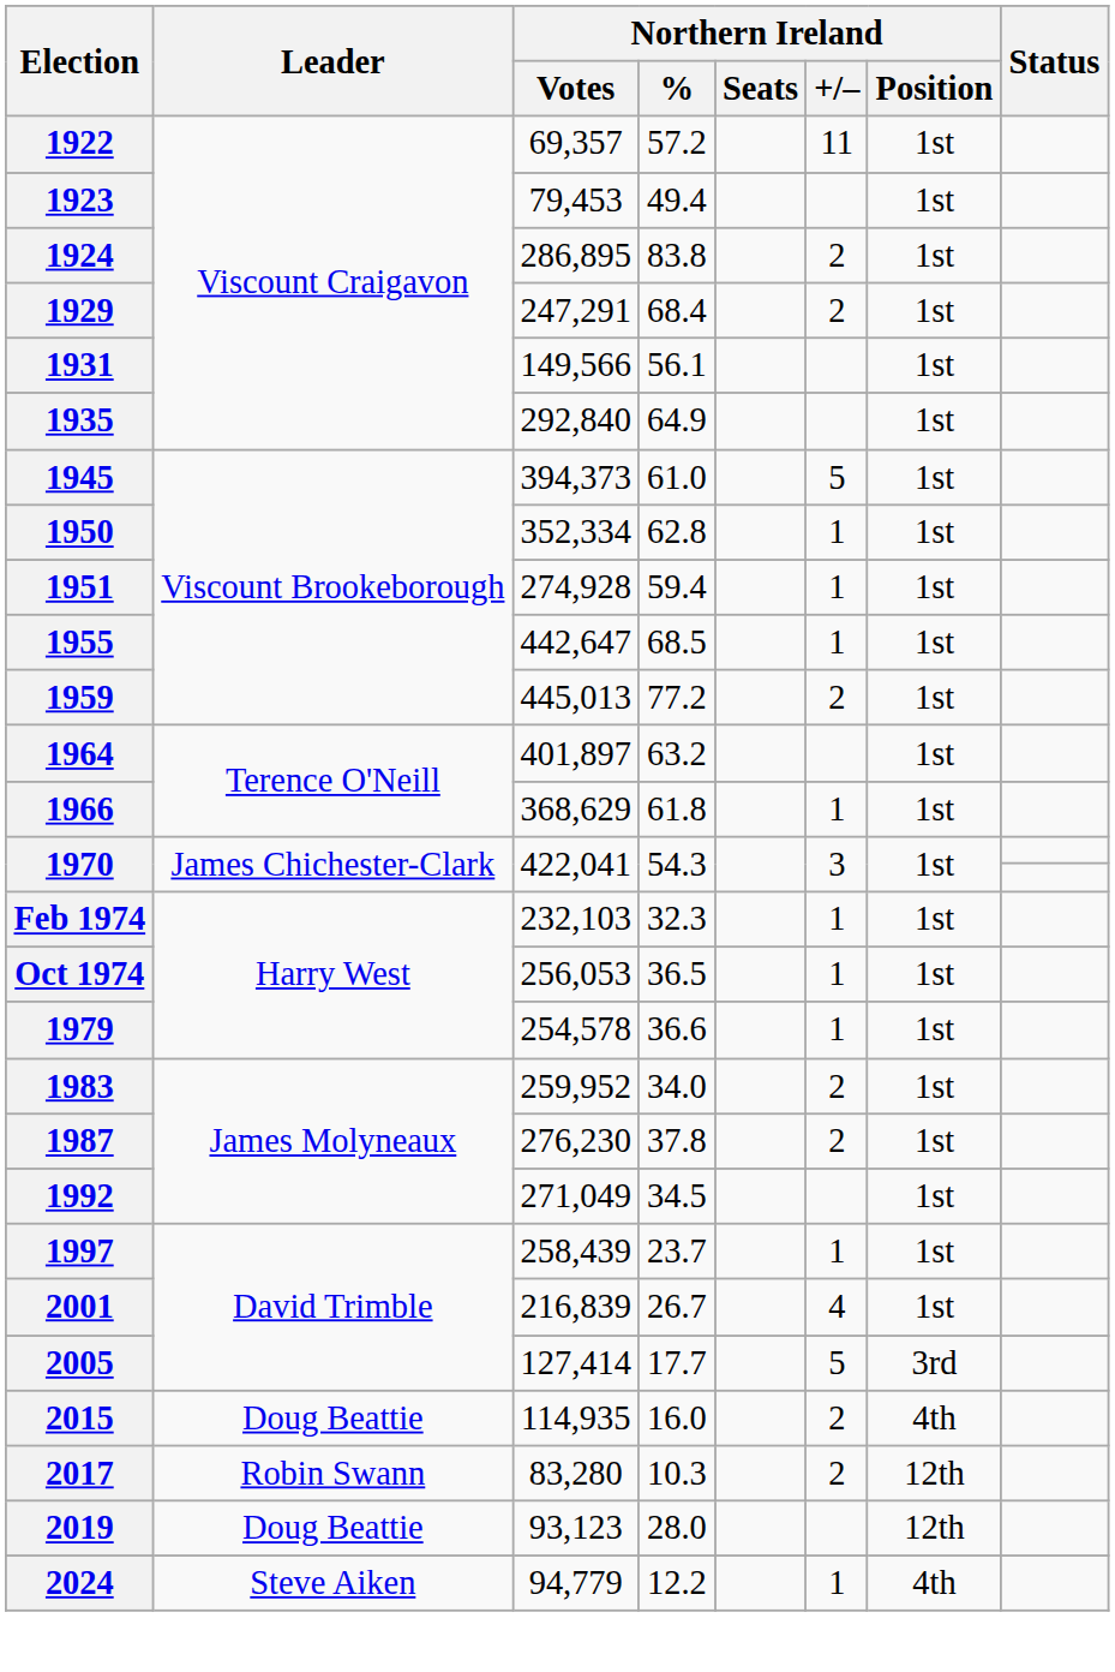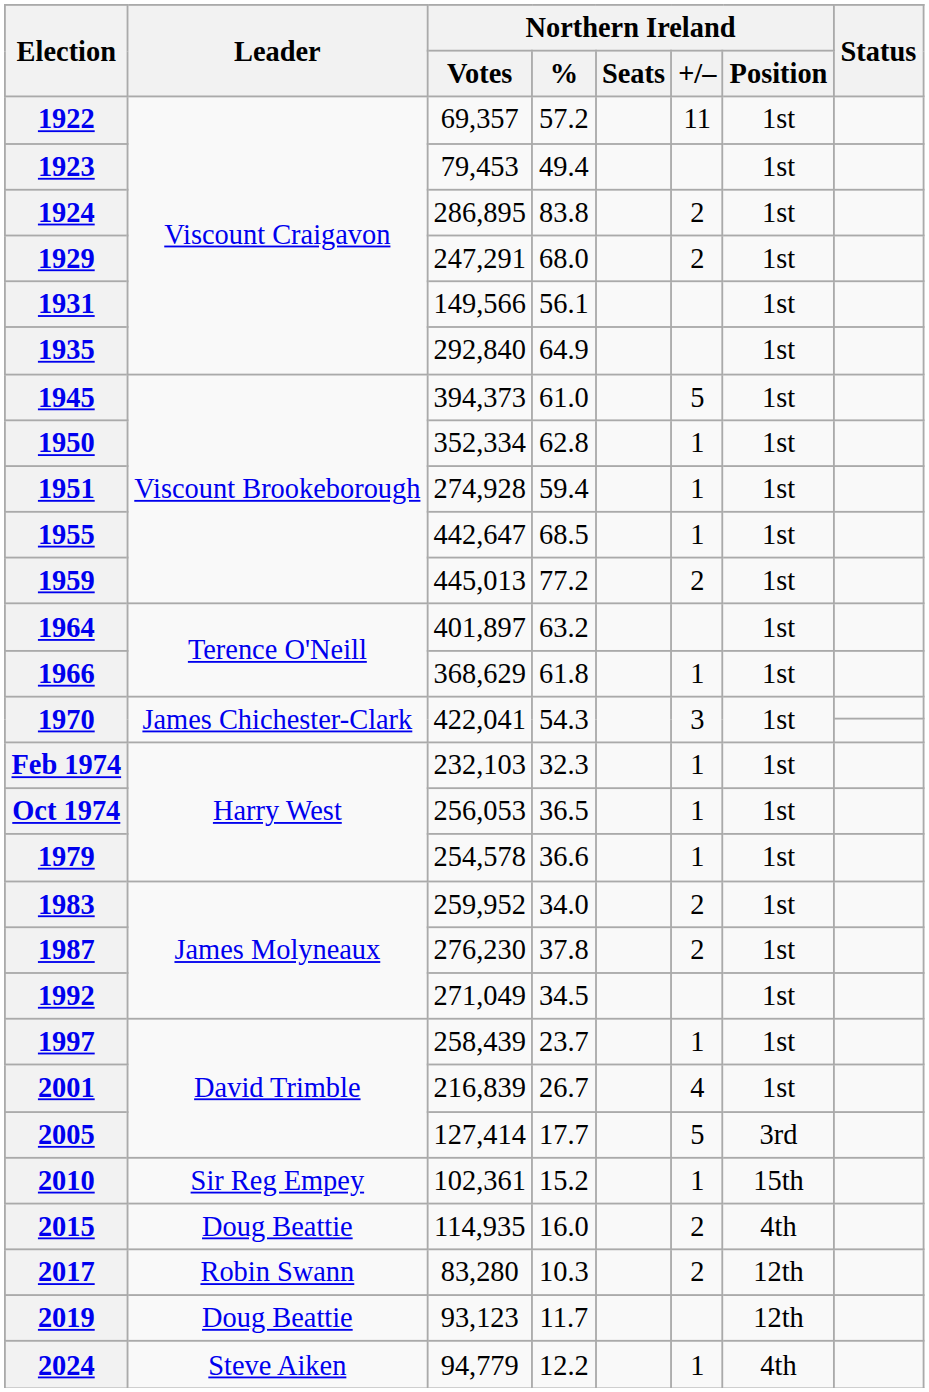1929 | Northern Ireland / %: 68.4 -> 68.0
+ row: 2010 | Sir Reg Empey | 102,361 | 15.2 | 1 | 15th
2019 | Northern Ireland / %: 28.0 -> 11.7
